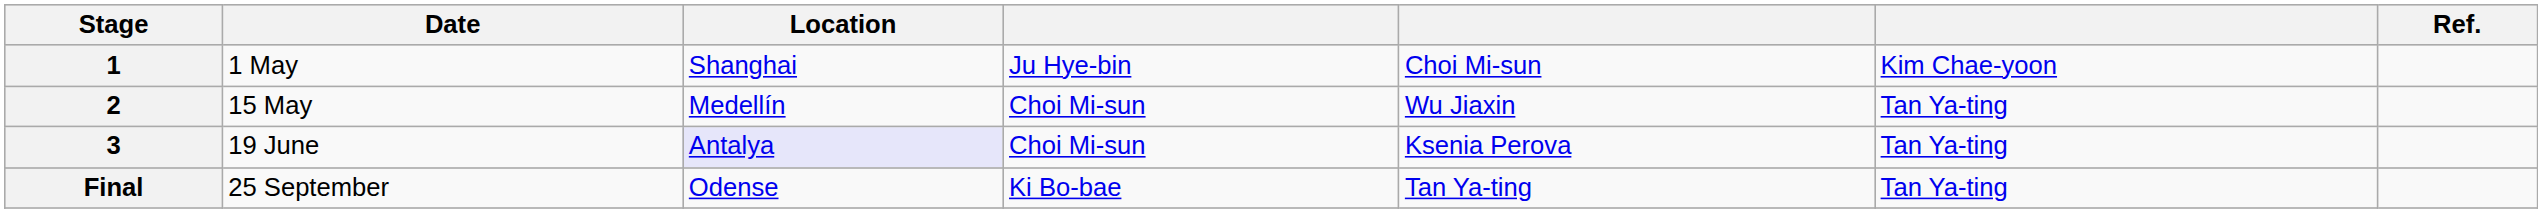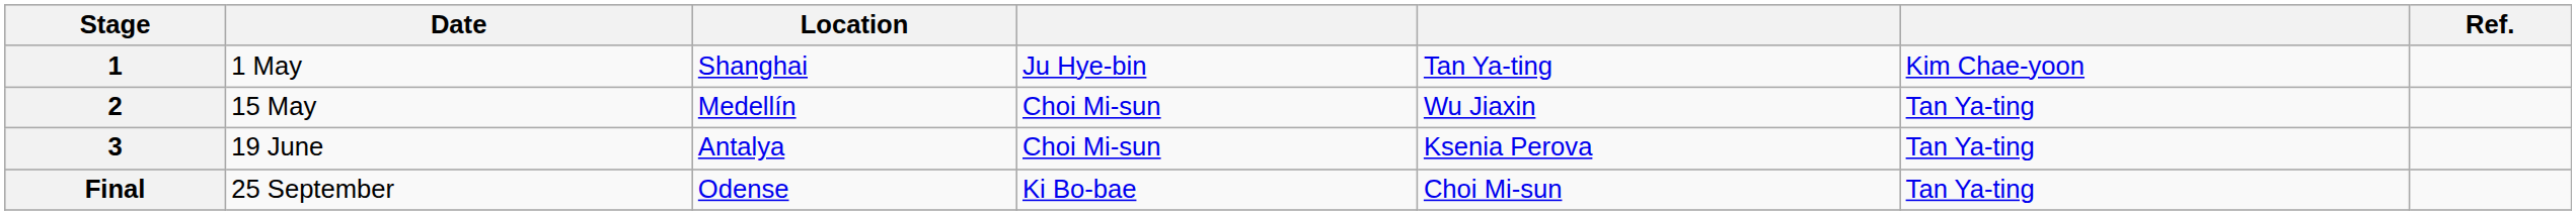1 | column 5: Choi Mi-sun -> Tan Ya-ting
3 | Location: lavender background -> no background
Final | column 5: Tan Ya-ting -> Choi Mi-sun
